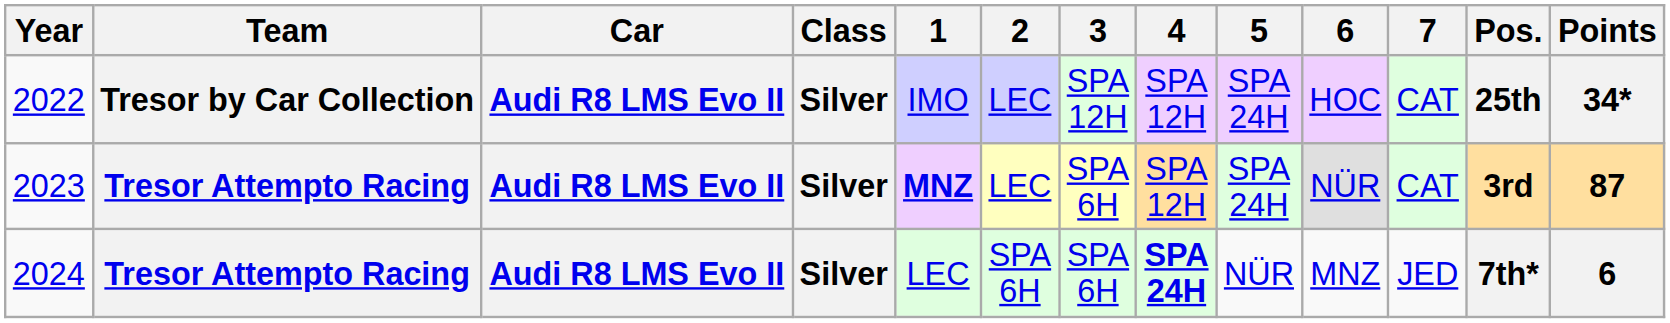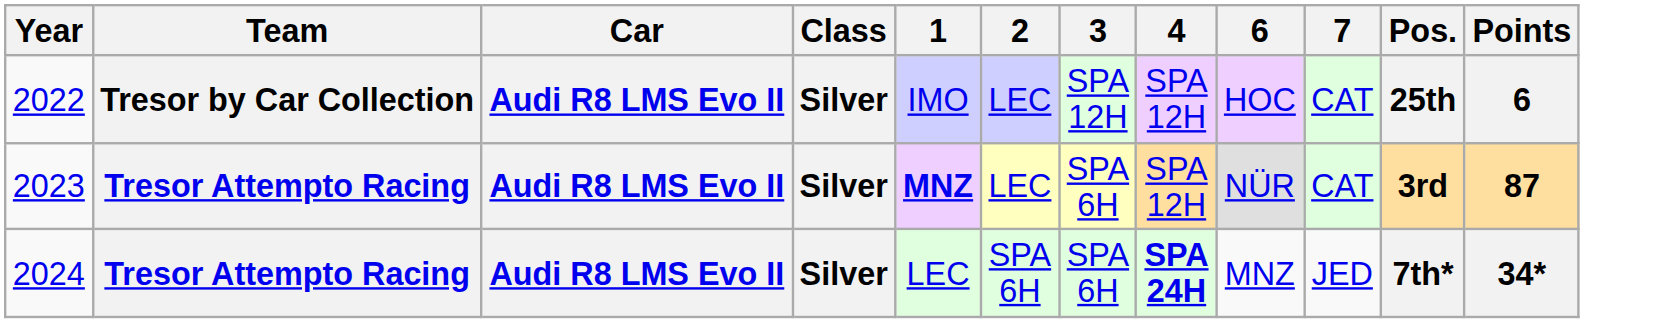- column: 5 | SPA 24H | SPA 24H | NÜR
2022 | Points: 34* -> 6
2024 | Points: 6 -> 34*
